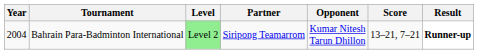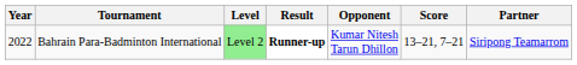columns swapped: Partner <-> Result
Bahrain Para-Badminton International | Year: 2004 -> 2022
